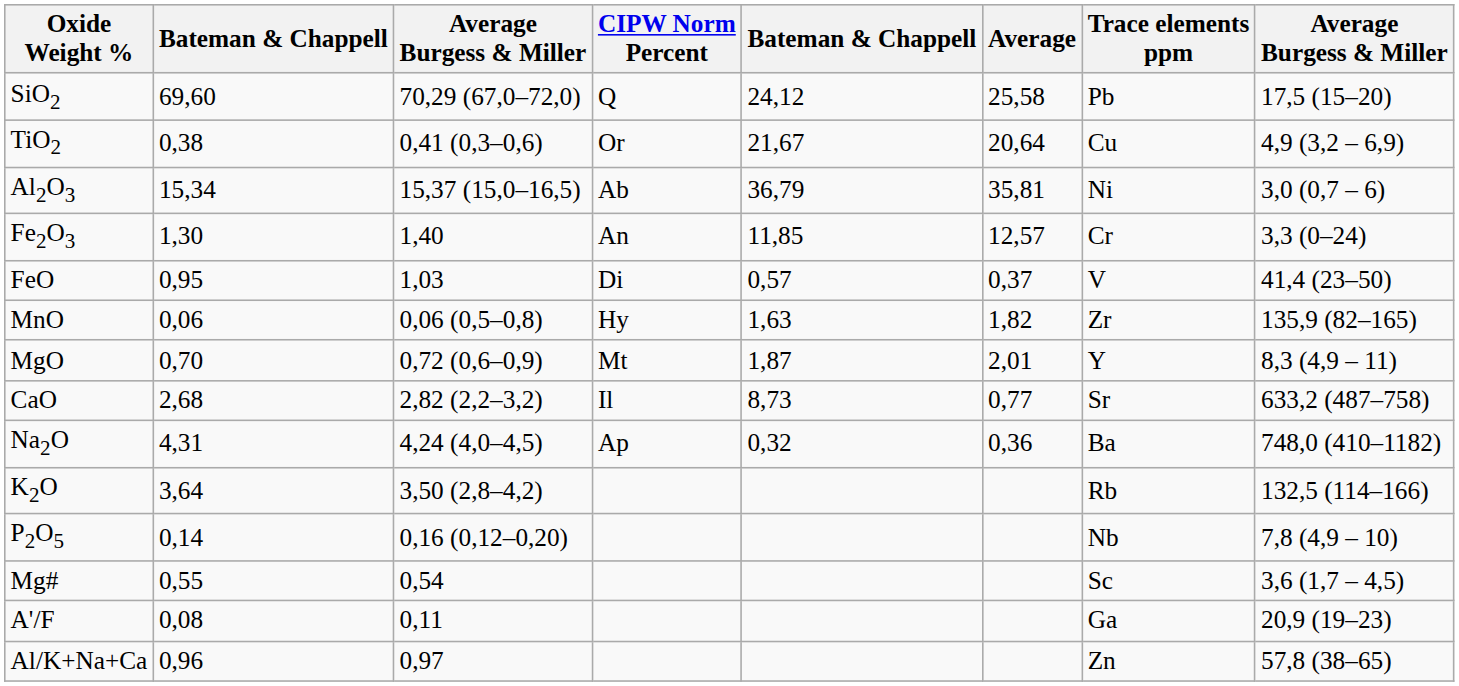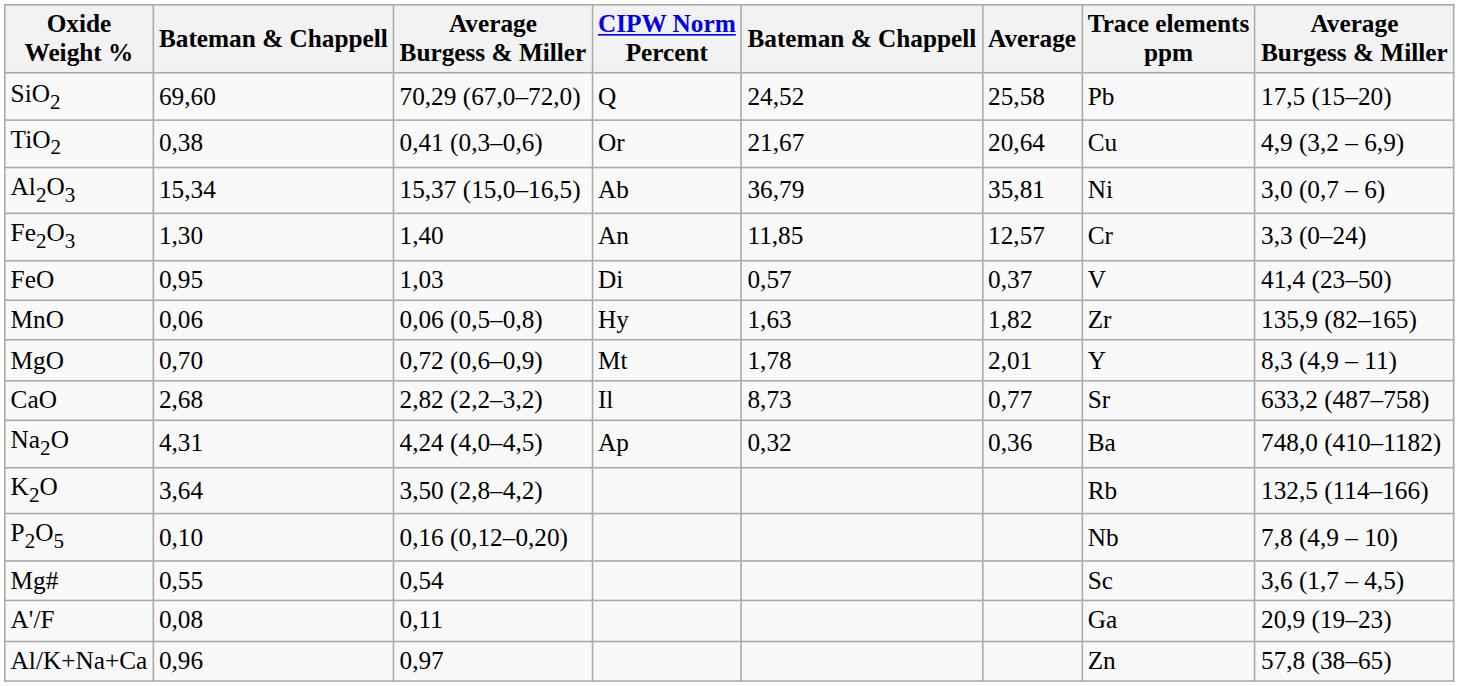SiO2 | column 5: 24,12 -> 24,52
MgO | column 5: 1,87 -> 1,78
P2O5 | column 2: 0,14 -> 0,10
